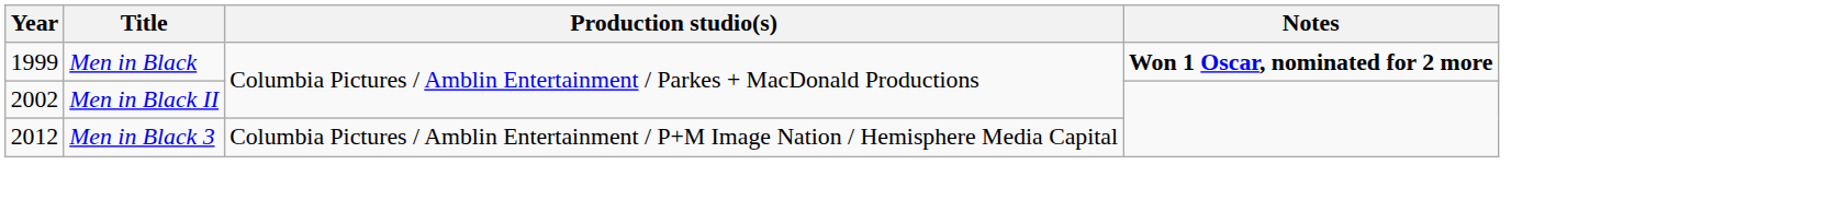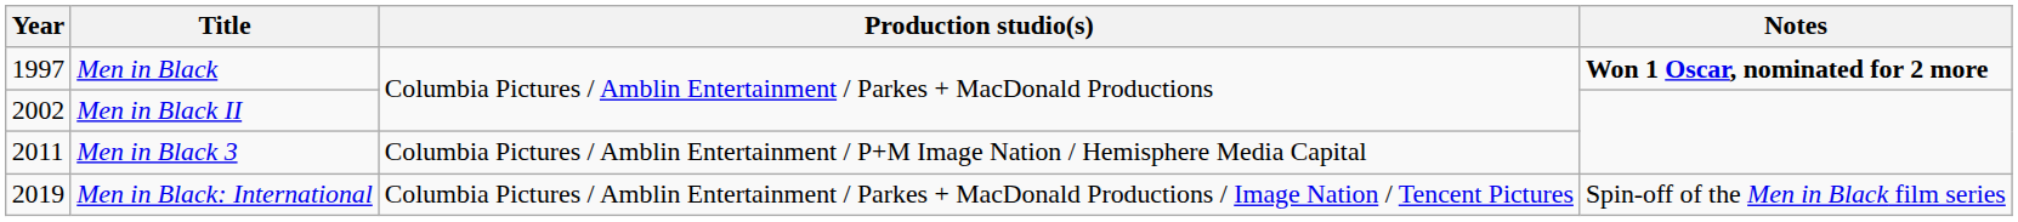Men in Black | Year: 1999 -> 1997
Men in Black 3 | Year: 2012 -> 2011
+ row: 2019 | Men in Black: International | Columbia Pictures / Amblin Entertainment / Parkes + MacDonald Productions / Image Nation / Tencent Pictures | Spin-off of the Men in Black film series
